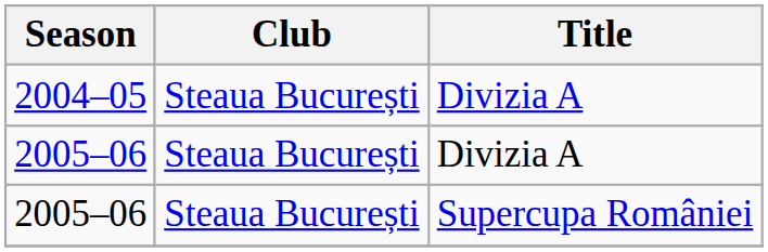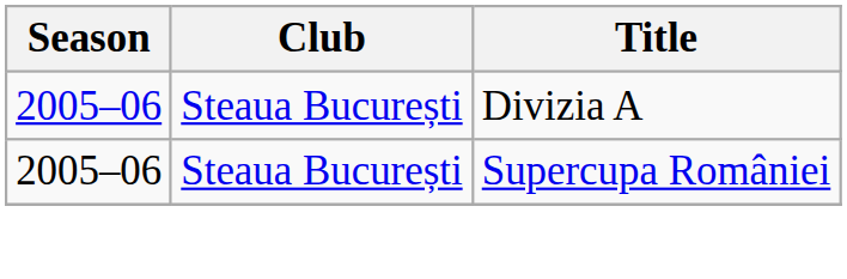- row: 2004–05 | Steaua București | Divizia A
